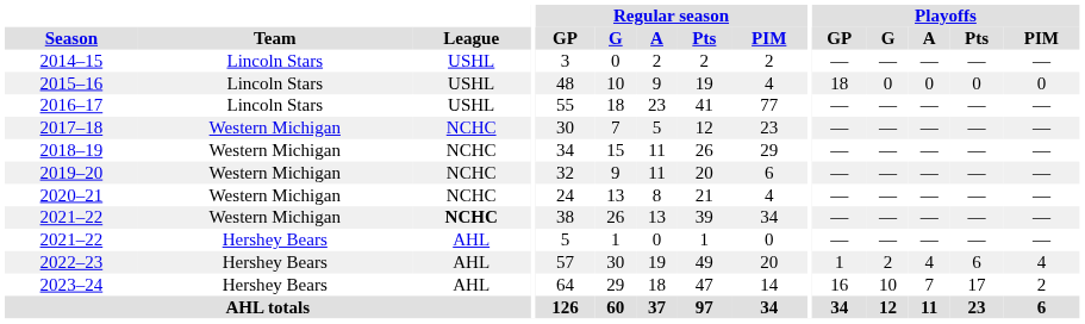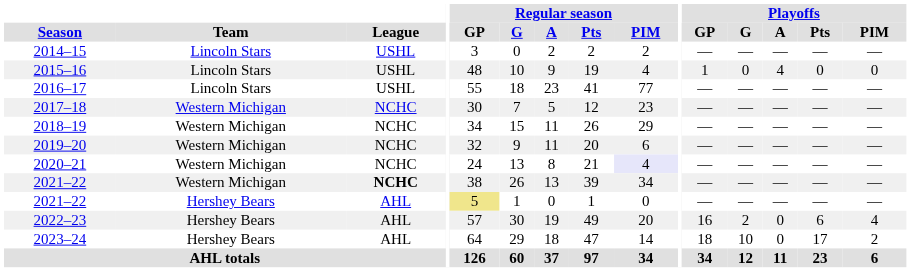2015–16 | Playoffs / GP: 18 -> 1
2015–16 | Playoffs / A: 0 -> 4
2020–21 | Regular season / PIM: no background -> lavender background
2021–22 / Hershey Bears | Regular season / GP: no background -> khaki background
2022–23 | Playoffs / GP: 1 -> 16
2022–23 | Playoffs / A: 4 -> 0
2023–24 | Playoffs / GP: 16 -> 18
2023–24 | Playoffs / A: 7 -> 0
